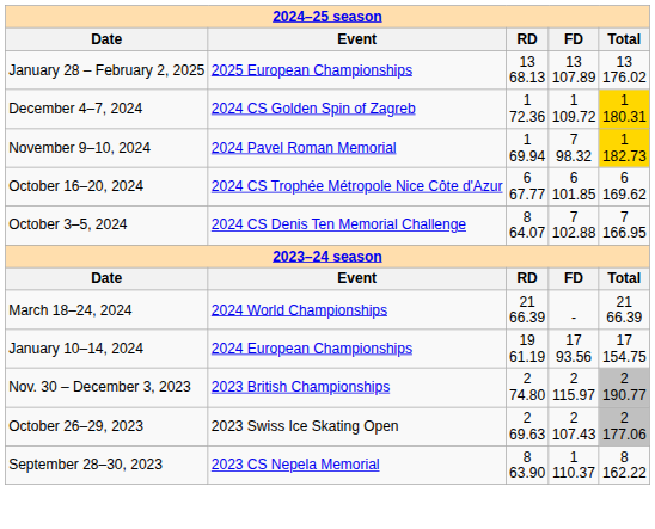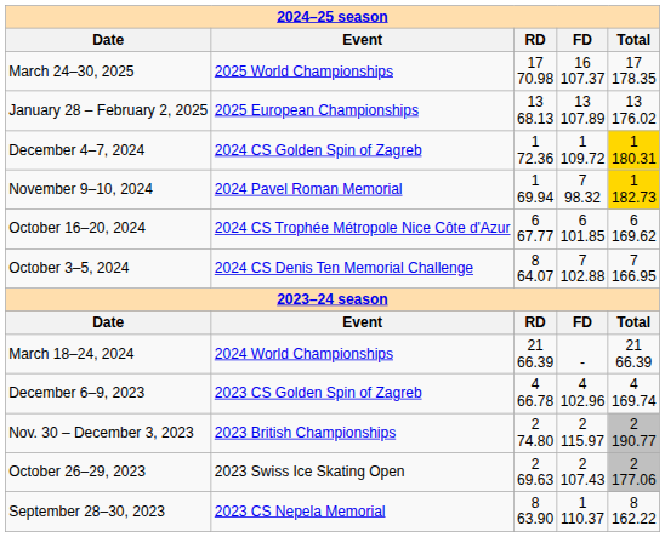+ row: March 24–30, 2025 | 2025 World Championships | 17 70.98 | 16 107.37 | 17 178.35
- row: January 10–14, 2024 | 2024 European Championships | 19 61.19 | 17 93.56 | 17 154.75
+ row: December 6–9, 2023 | 2023 CS Golden Spin of Zagreb | 4 66.78 | 4 102.96 | 4 169.74
